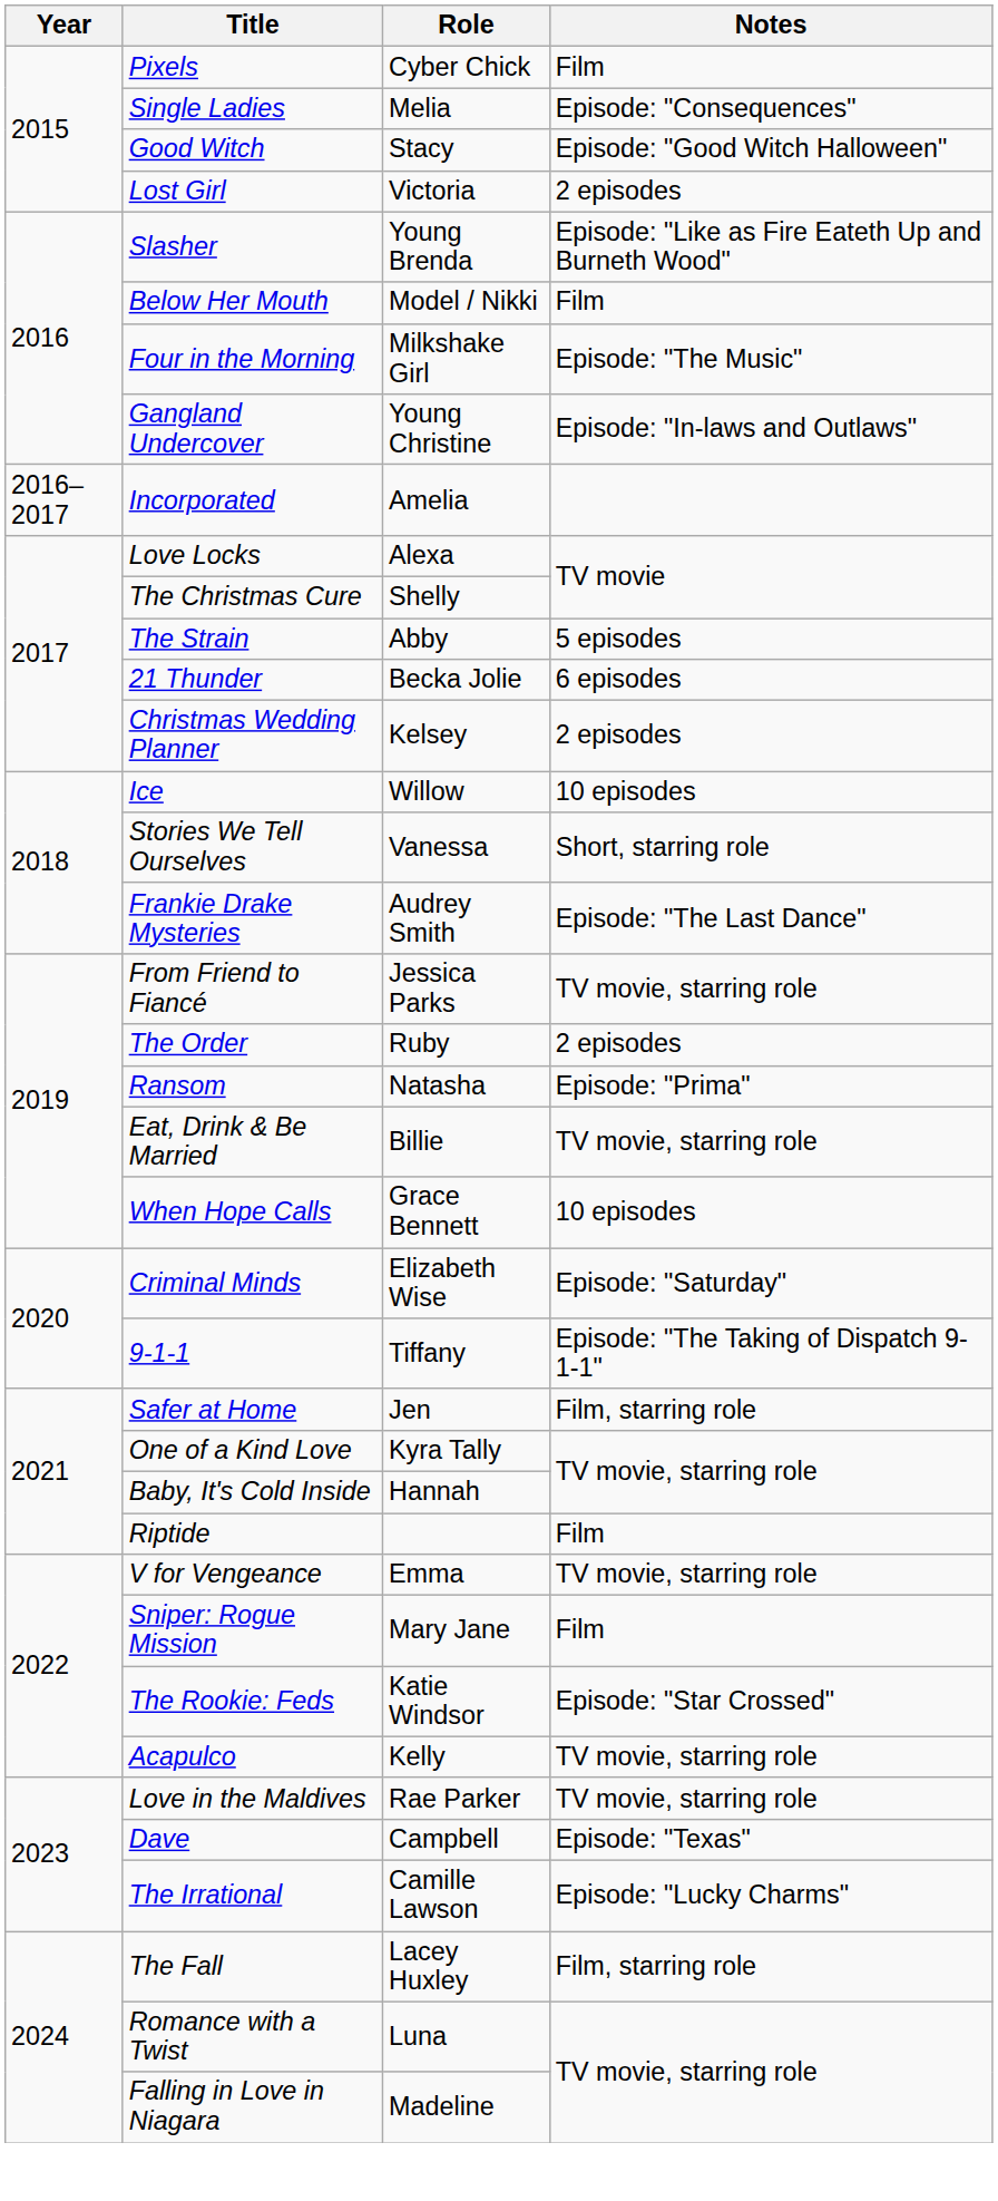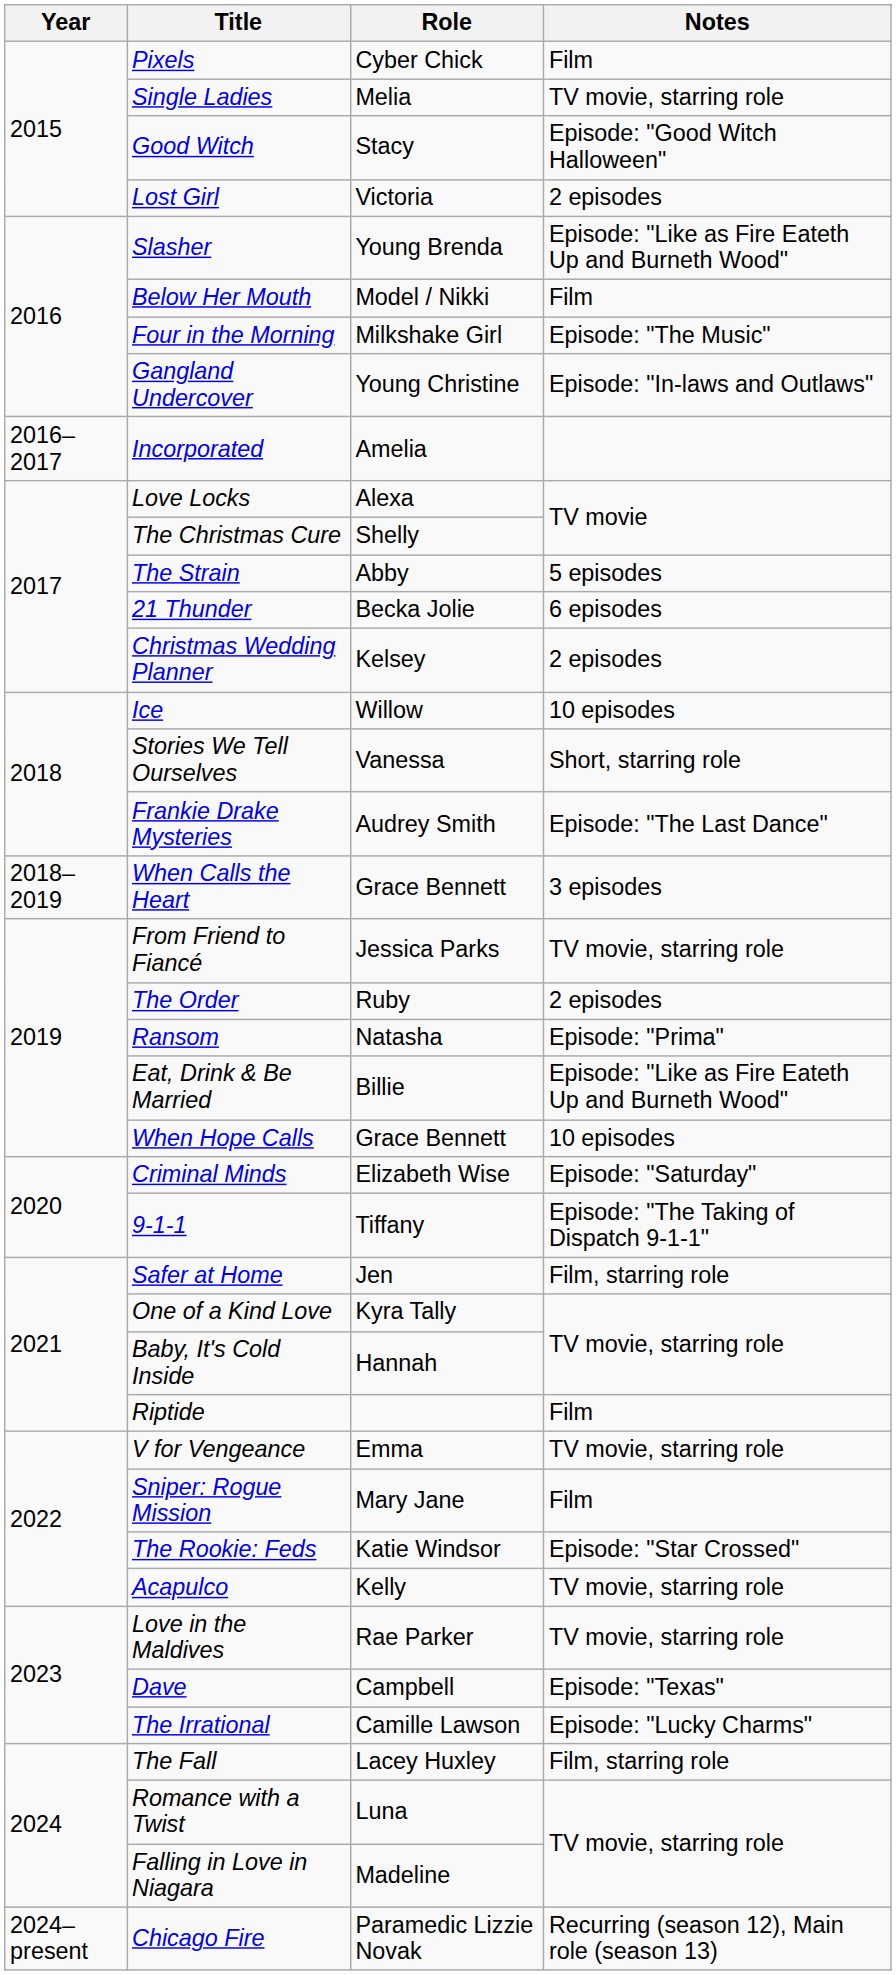Single Ladies | Notes: Episode: "Consequences" -> TV movie, starring role
+ row: 2018–2019 | When Calls the Heart | Grace Bennett | 3 episodes
Eat, Drink & Be Married | Notes: TV movie, starring role -> Episode: "Like as Fire Eateth Up and Burneth Wood"
+ row: 2024–present | Chicago Fire | Paramedic Lizzie Novak | Recurring (season 12), Main role (season 13)
